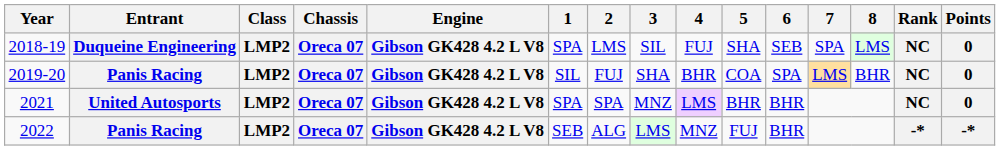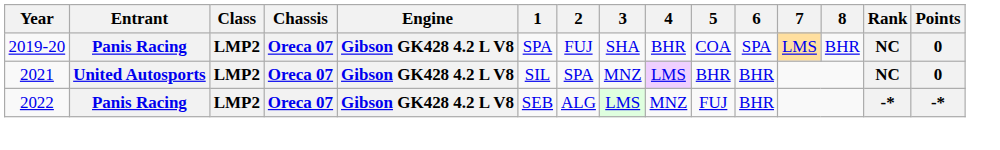- row: 2018-19 | Duqueine Engineering | LMP2 | Oreca 07 | Gibson GK428 4.2 L V8 | SPA | LMS | SIL | FUJ | SHA | SEB | SPA | LMS | NC | 0
2019-20 | 1: SIL -> SPA
2021 | 1: SPA -> SIL
